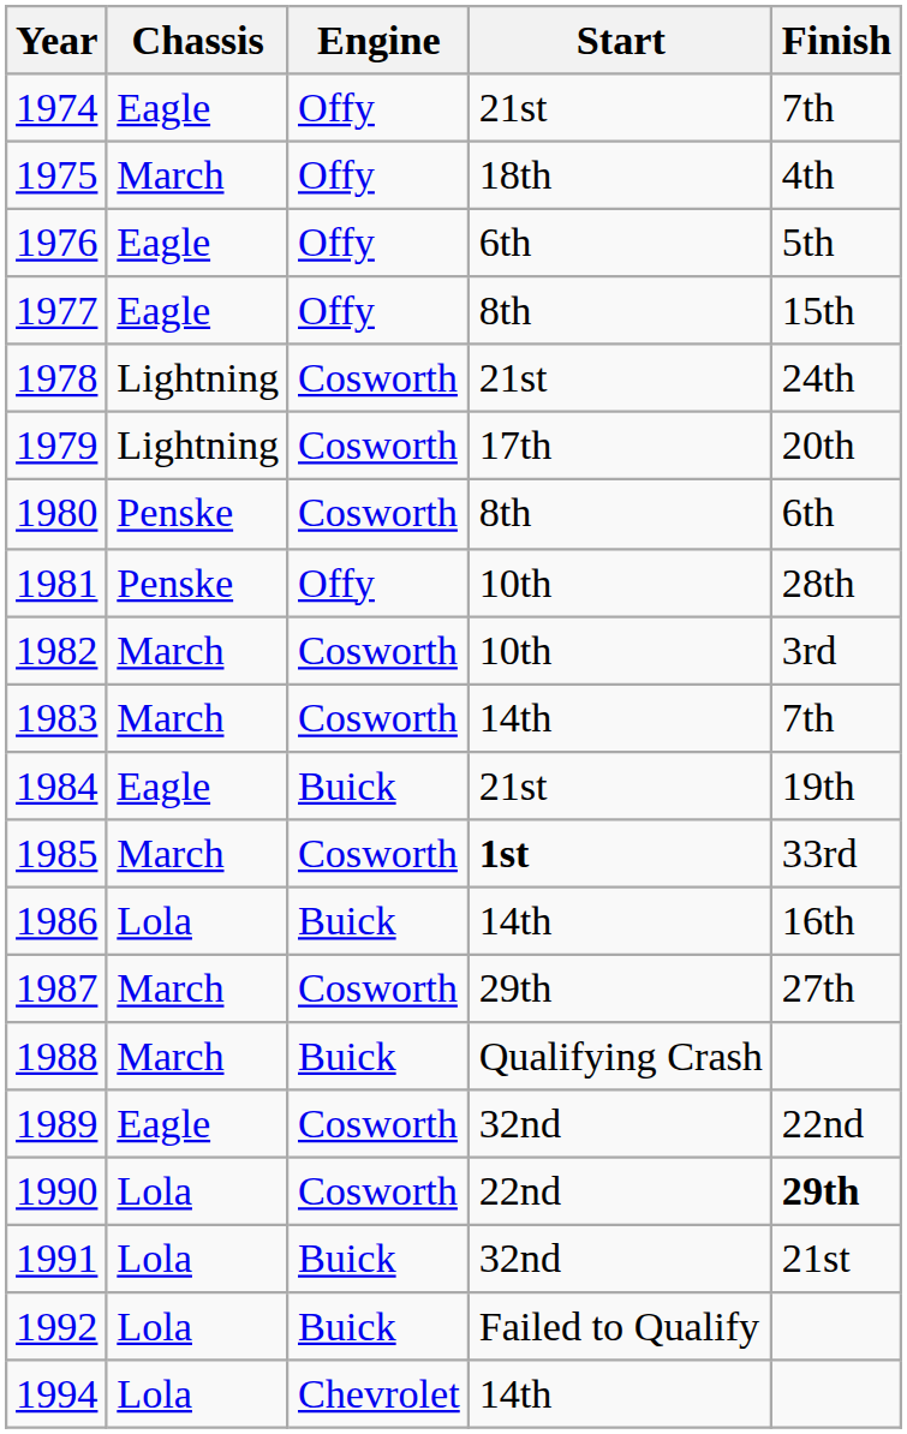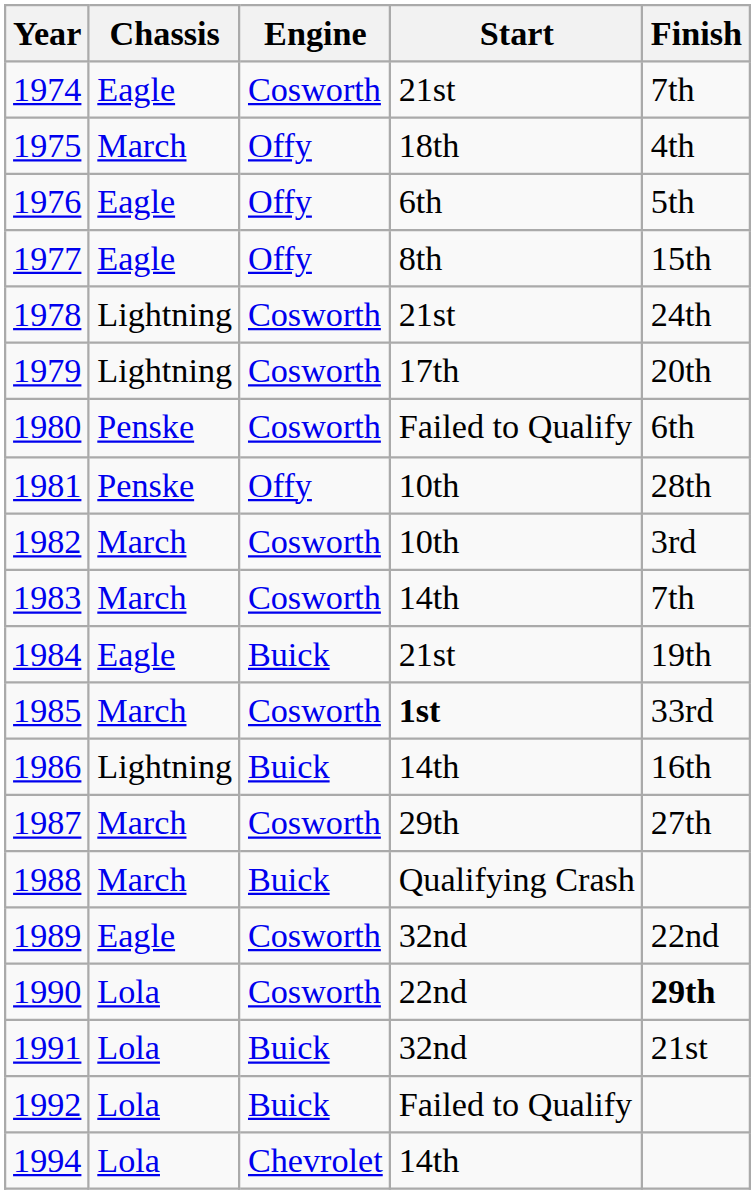1974 | Engine: Offy -> Cosworth
1980 | Start: 8th -> Failed to Qualify
1986 | Chassis: Lola -> Lightning
